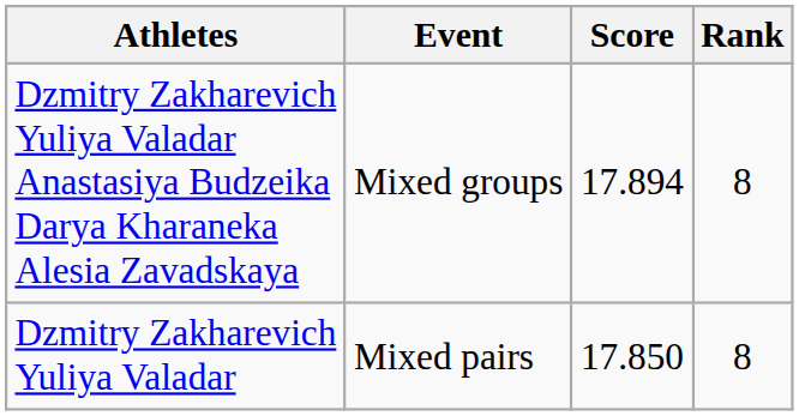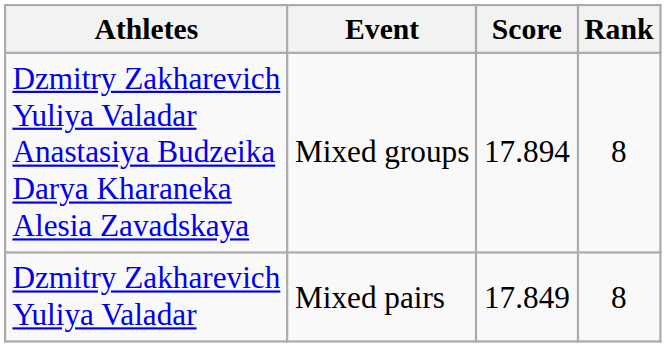Dzmitry Zakharevich Yuliya Valadar | Score: 17.850 -> 17.849
